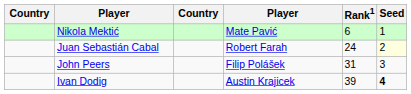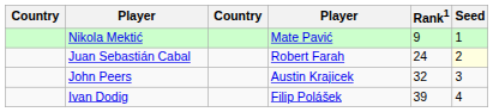Nikola Mektić | Rank1: 6 -> 9
John Peers | column 4: Filip Polášek -> Austin Krajicek
John Peers | Rank1: 31 -> 32
Ivan Dodig | column 4: Austin Krajicek -> Filip Polášek
Ivan Dodig | Seed: bold -> normal
